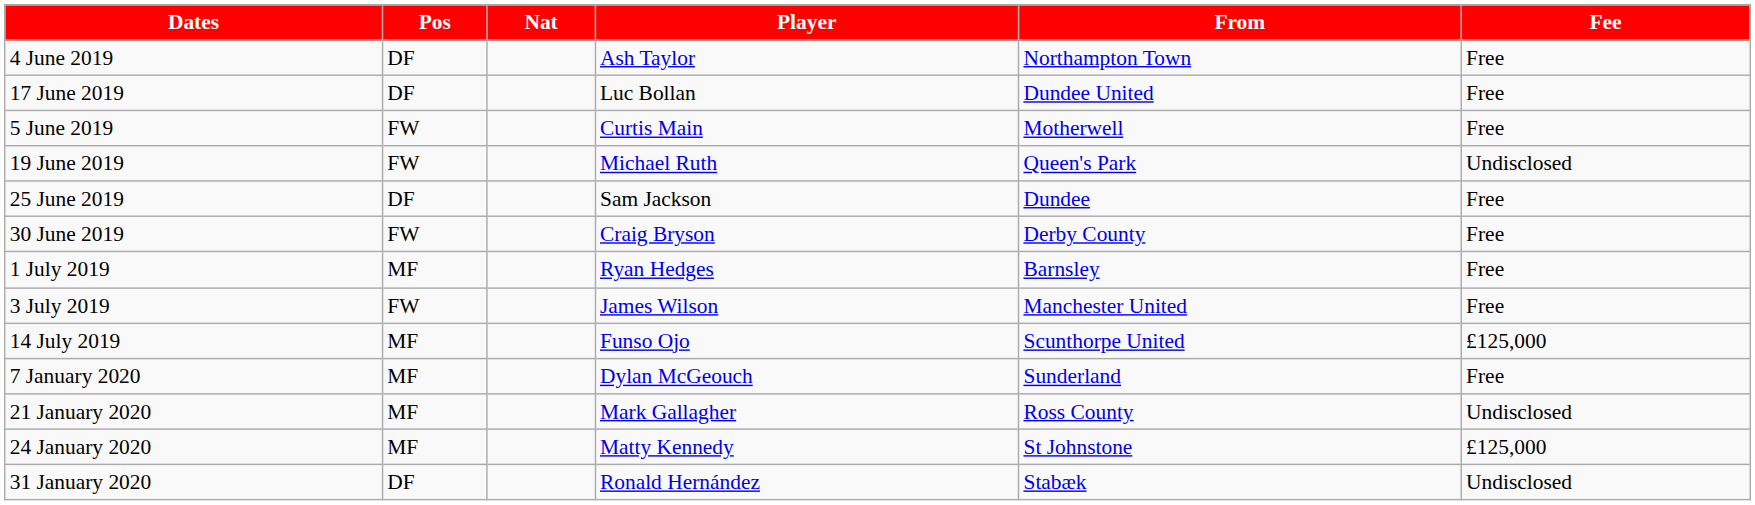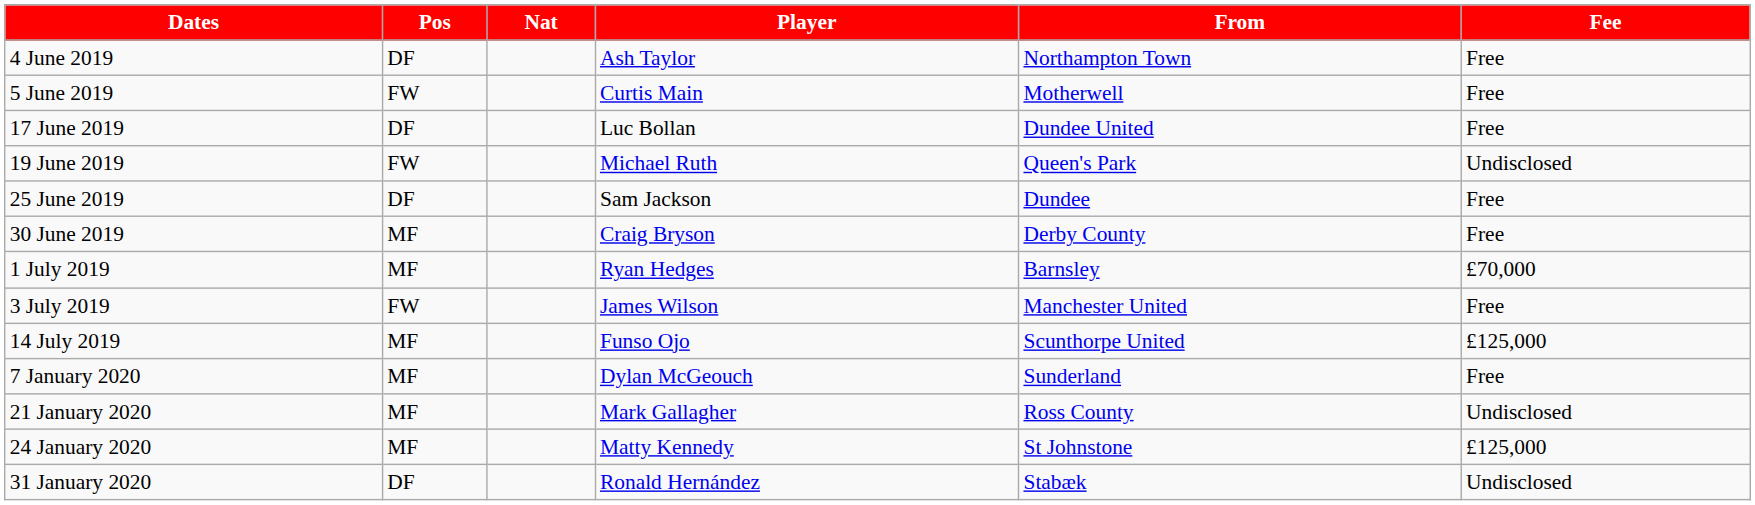rows swapped: 5 June 2019 <-> 17 June 2019
30 June 2019 | Pos: FW -> MF
1 July 2019 | Fee: Free -> £70,000
